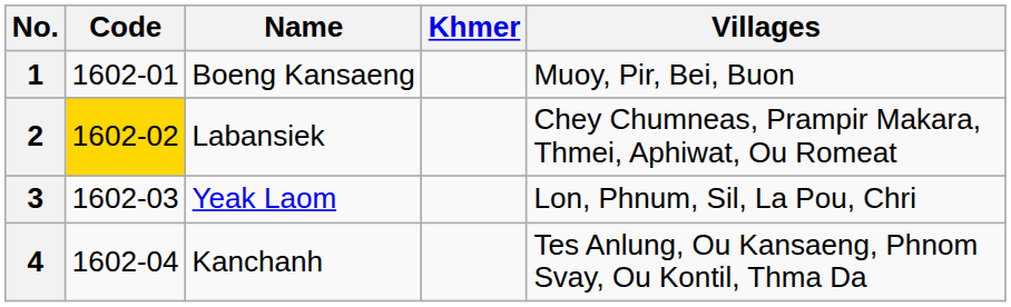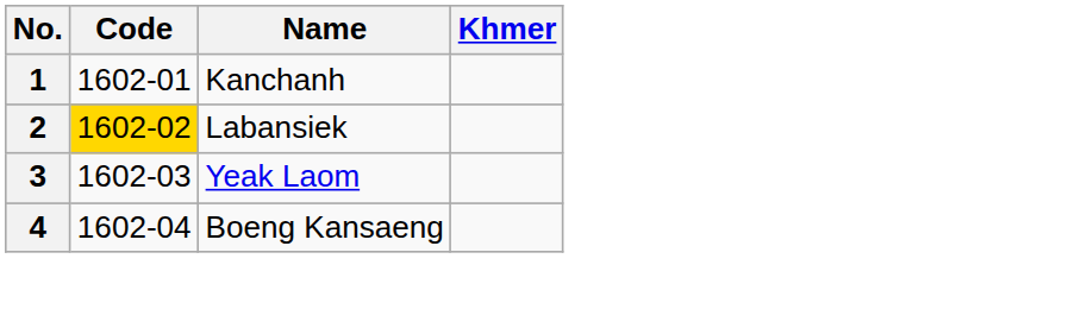- column: Villages | Muoy, Pir, Bei, Buon | Chey Chumneas, Prampir Makara, Thmei, Aphiwat, Ou Romeat | Lon, Phnum, Sil, La Pou, Chri | Tes Anlung, Ou Kansaeng, Phnom Svay, Ou Kontil, Thma Da
1 | Name: Boeng Kansaeng -> Kanchanh
4 | Name: Kanchanh -> Boeng Kansaeng
